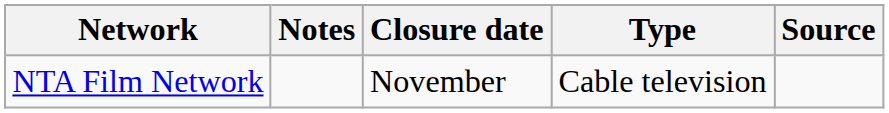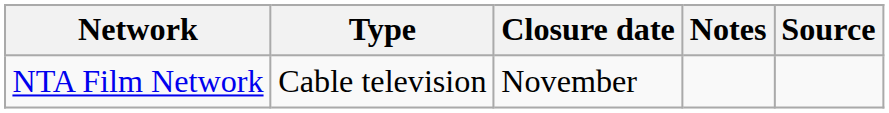columns swapped: Type <-> Notes
